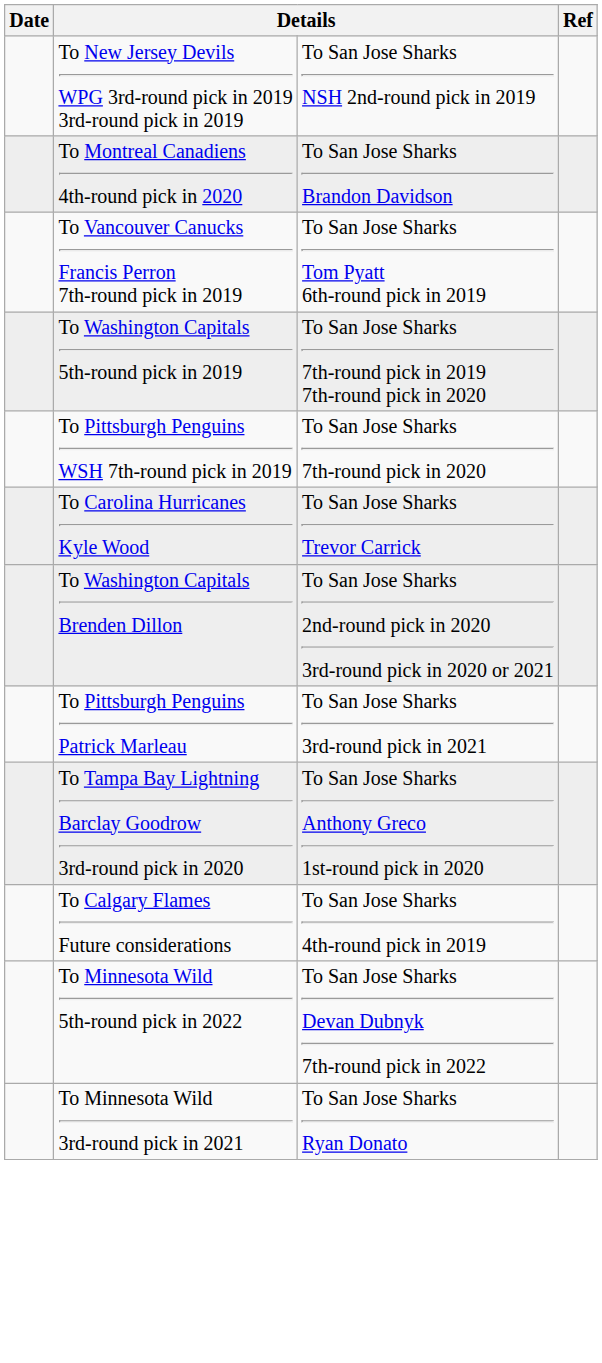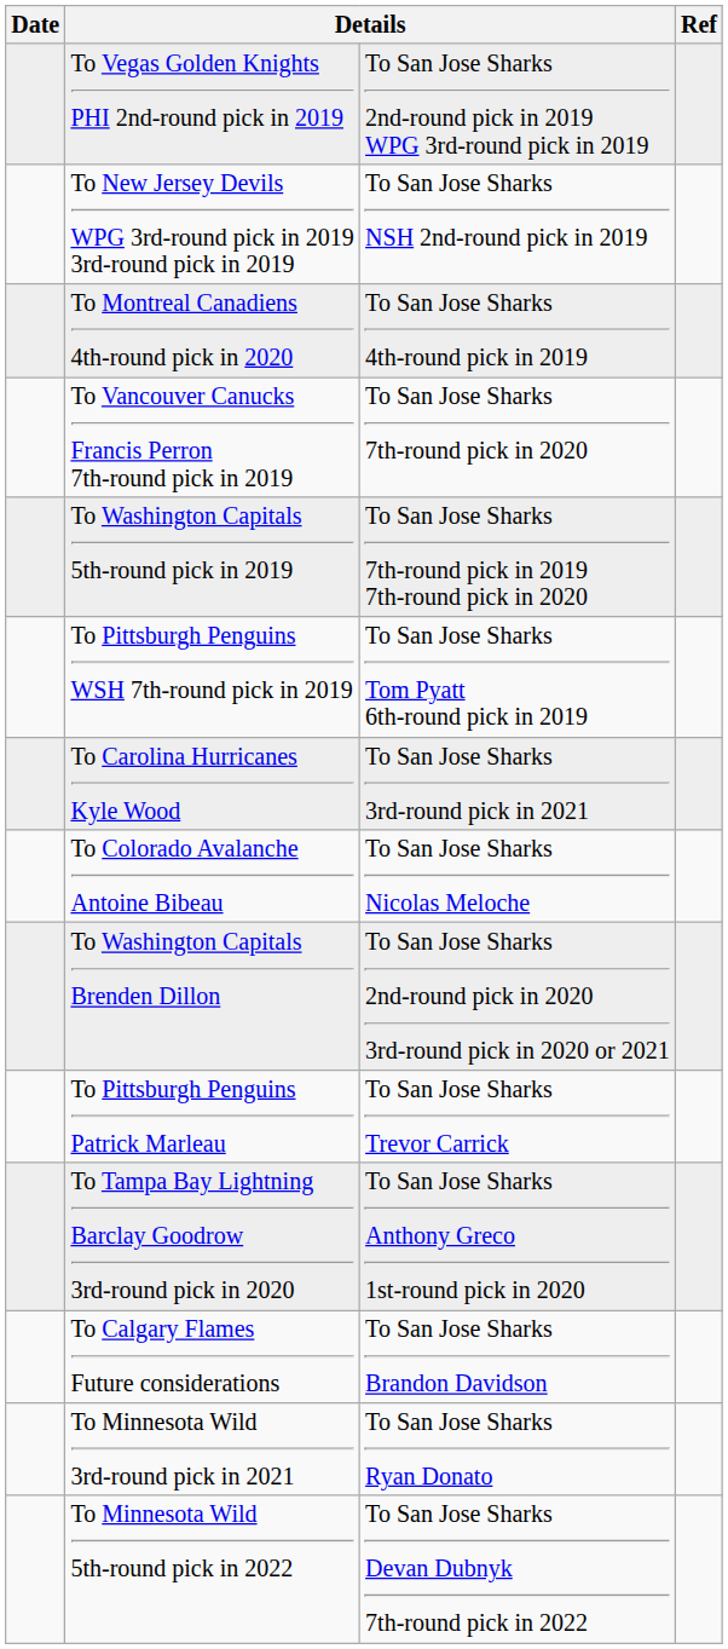+ row: To Vegas Golden Knights PHI 2nd-round pick in 2019 | To San Jose Sharks 2nd-round pick in 2019 WPG 3rd-round pick in 2019
To Montreal Canadiens 4th-round pick in 2020 | column 3: To San Jose Sharks Brandon Davidson -> To San Jose Sharks 4th-round pick in 2019
To Vancouver Canucks Francis Perron 7th-round pick in 2019 | column 3: To San Jose Sharks Tom Pyatt 6th-round pick in 2019 -> To San Jose Sharks 7th-round pick in 2020
To Pittsburgh Penguins WSH 7th-round pick in 2019 | column 3: To San Jose Sharks 7th-round pick in 2020 -> To San Jose Sharks Tom Pyatt 6th-round pick in 2019
To Carolina Hurricanes Kyle Wood | column 3: To San Jose Sharks Trevor Carrick -> To San Jose Sharks 3rd-round pick in 2021
+ row: To Colorado Avalanche Antoine Bibeau | To San Jose Sharks Nicolas Meloche
To Pittsburgh Penguins Patrick Marleau | column 3: To San Jose Sharks 3rd-round pick in 2021 -> To San Jose Sharks Trevor Carrick
To Calgary Flames Future considerations | column 3: To San Jose Sharks 4th-round pick in 2019 -> To San Jose Sharks Brandon Davidson
rows swapped: To Minnesota Wild 5th-round pick in 2022 <-> To Minnesota Wild 3rd-round pick in 2021
